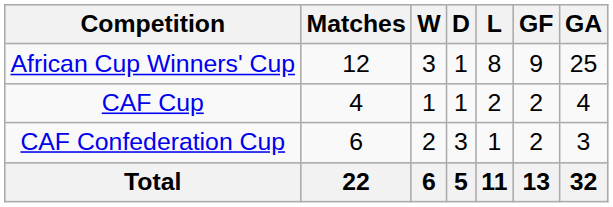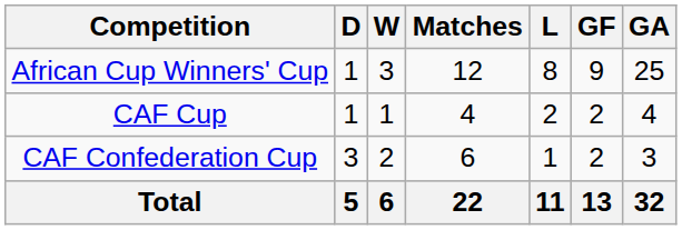columns swapped: Matches <-> D
